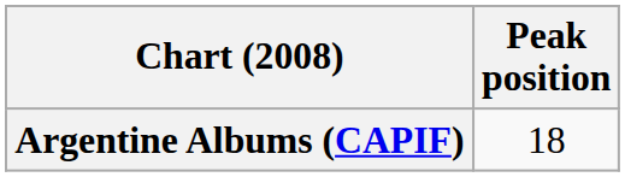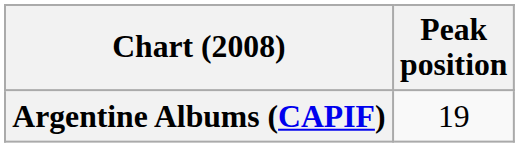Argentine Albums (CAPIF) | Peak position: 18 -> 19
